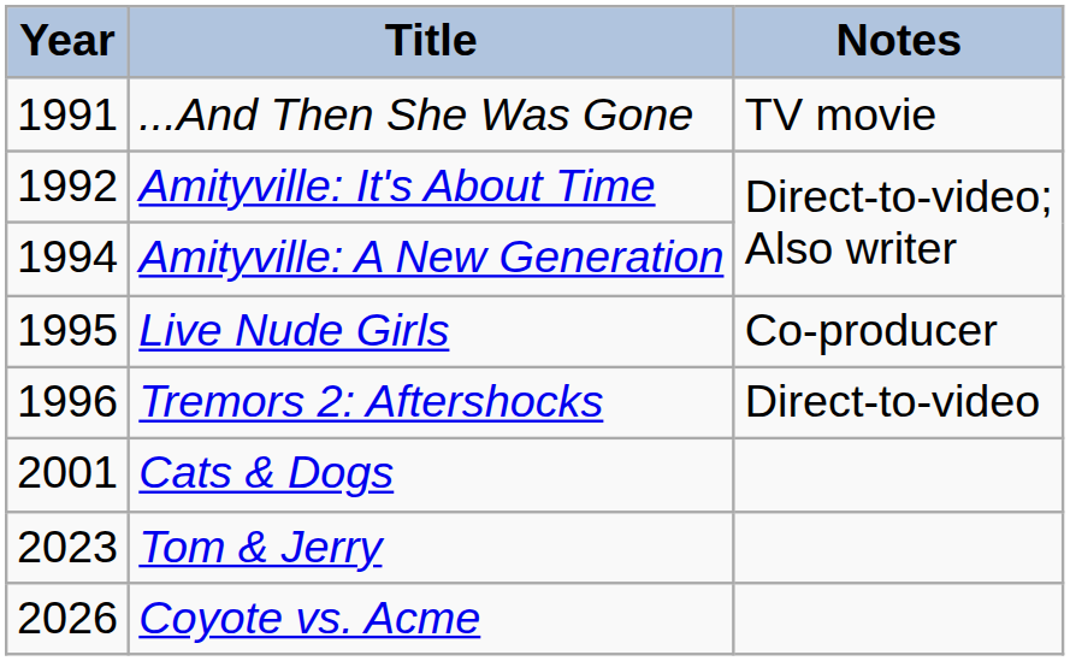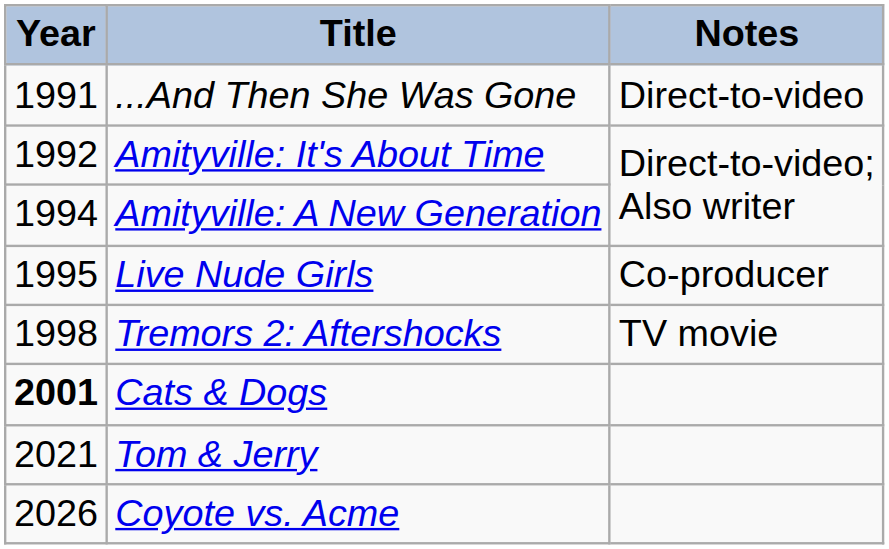...And Then She Was Gone | Notes: TV movie -> Direct-to-video
Tremors 2: Aftershocks | Year: 1996 -> 1998
Tremors 2: Aftershocks | Notes: Direct-to-video -> TV movie
Cats & Dogs | Year: normal -> bold
Tom & Jerry | Year: 2023 -> 2021
